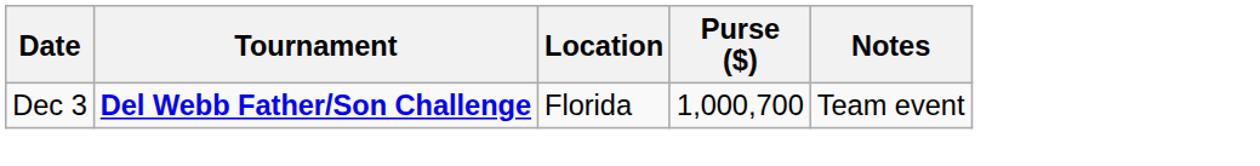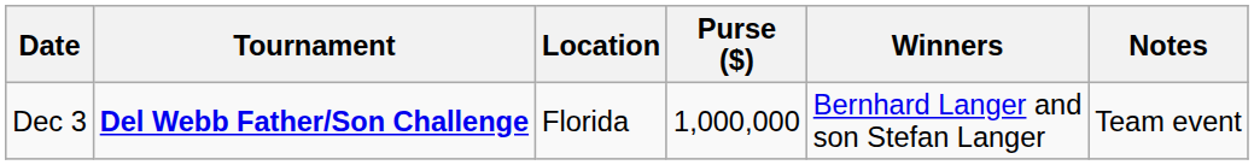+ column: Winners | Bernhard Langer and son Stefan Langer
Dec 3 | Purse ($): 1,000,700 -> 1,000,000
